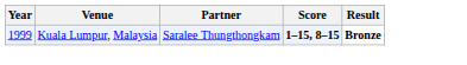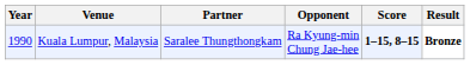+ column: Opponent | Ra Kyung-min Chung Jae-hee
Kuala Lumpur, Malaysia | Year: 1999 -> 1990
